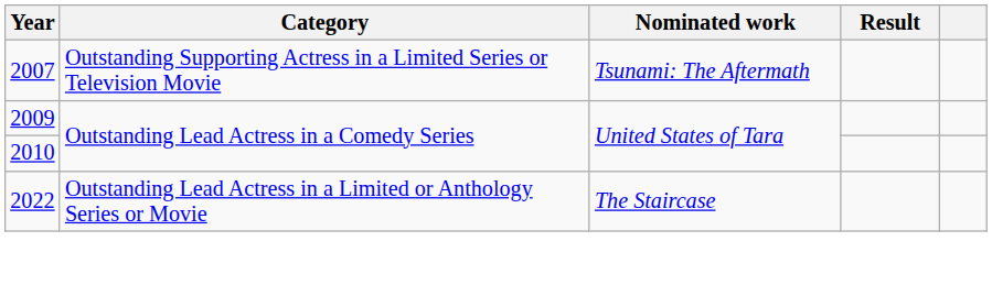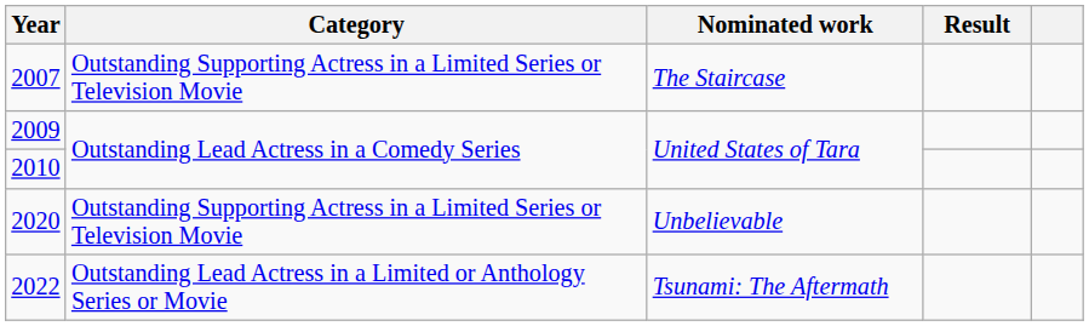2007 | Nominated work: Tsunami: The Aftermath -> The Staircase
+ row: 2020 | Outstanding Supporting Actress in a Limited Series or Television Movie | Unbelievable
2022 | Nominated work: The Staircase -> Tsunami: The Aftermath
